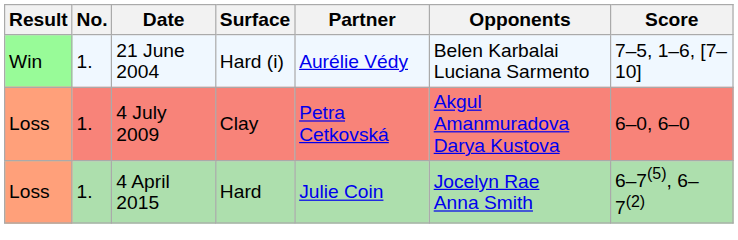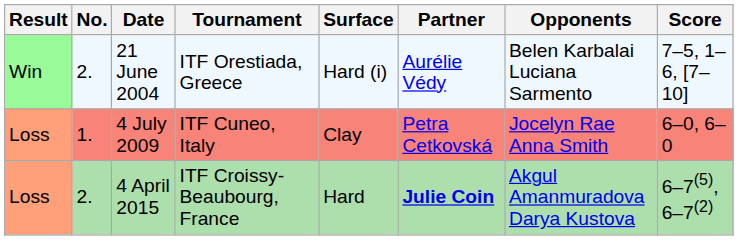+ column: Tournament | ITF Orestiada, Greece | ITF Cuneo, Italy | ITF Croissy-Beaubourg, France
21 June 2004 | No.: 1. -> 2.
4 July 2009 | Opponents: Akgul Amanmuradova Darya Kustova -> Jocelyn Rae Anna Smith
4 April 2015 | No.: 1. -> 2.
4 April 2015 | Partner: normal -> bold
4 April 2015 | Opponents: Jocelyn Rae Anna Smith -> Akgul Amanmuradova Darya Kustova
